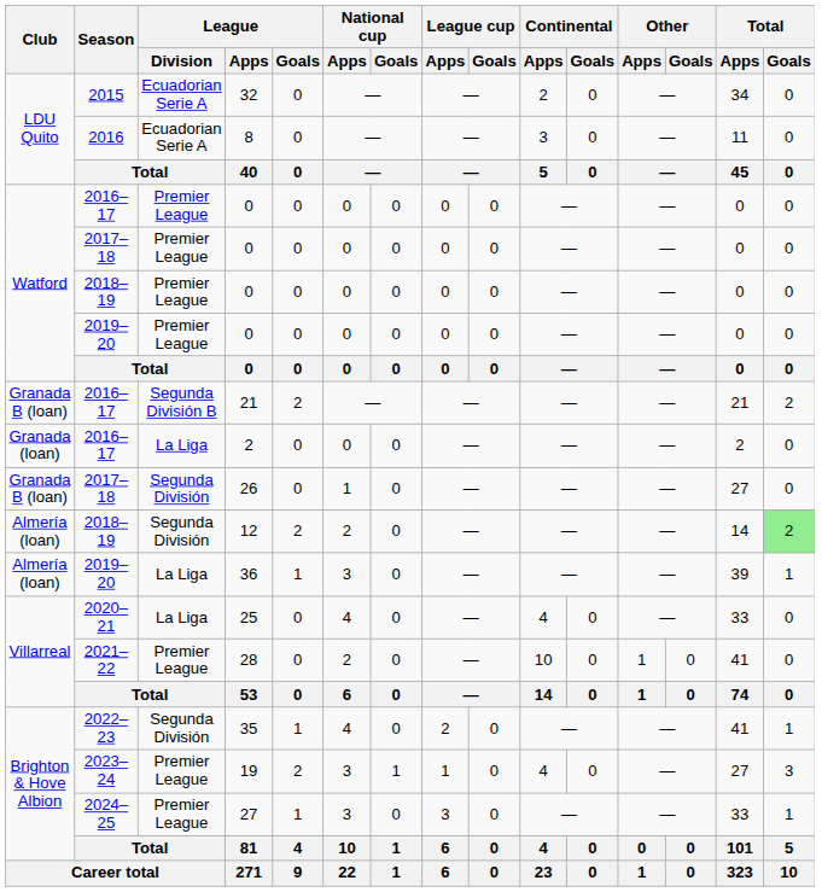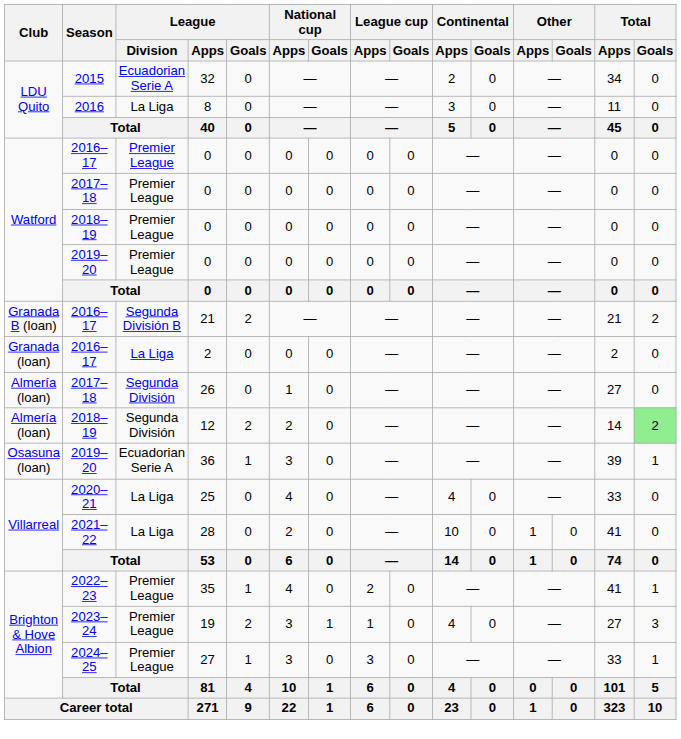8 | League / Division: Ecuadorian Serie A -> La Liga
26 | Club: Granada B (loan) -> Almería (loan)
36 | Club: Almería (loan) -> Osasuna (loan)
36 | League / Division: La Liga -> Ecuadorian Serie A
28 | League / Division: Premier League -> La Liga
35 | League / Division: Segunda División -> Premier League
